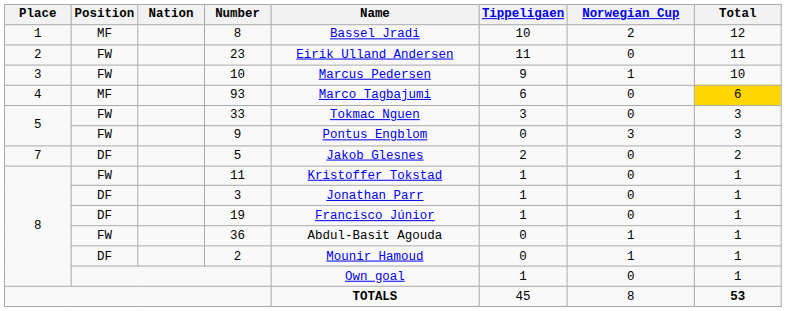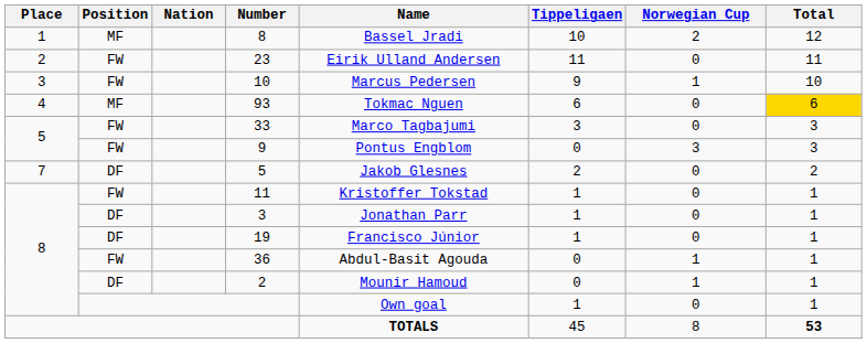93 | Name: Marco Tagbajumi -> Tokmac Nguen
33 | Name: Tokmac Nguen -> Marco Tagbajumi
